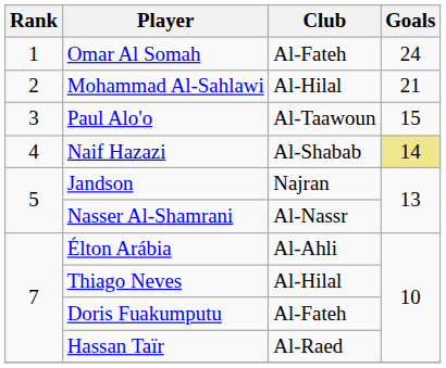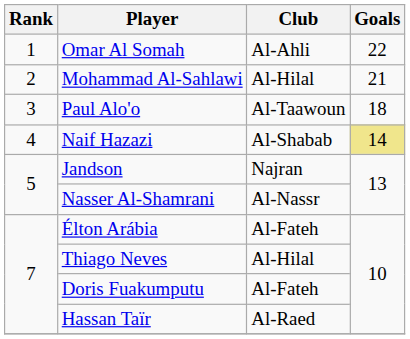Omar Al Somah | Club: Al-Fateh -> Al-Ahli
Omar Al Somah | Goals: 24 -> 22
Paul Alo'o | Goals: 15 -> 18
Élton Arábia | Club: Al-Ahli -> Al-Fateh
